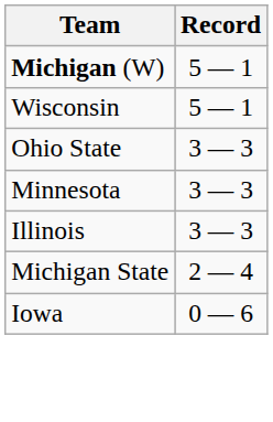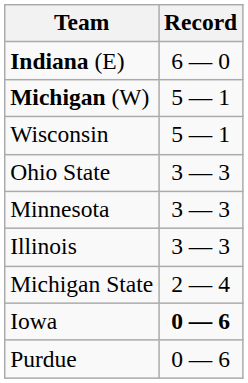+ row: Indiana (E) | 6 — 0
Iowa | Record: normal -> bold
+ row: Purdue | 0 — 6
